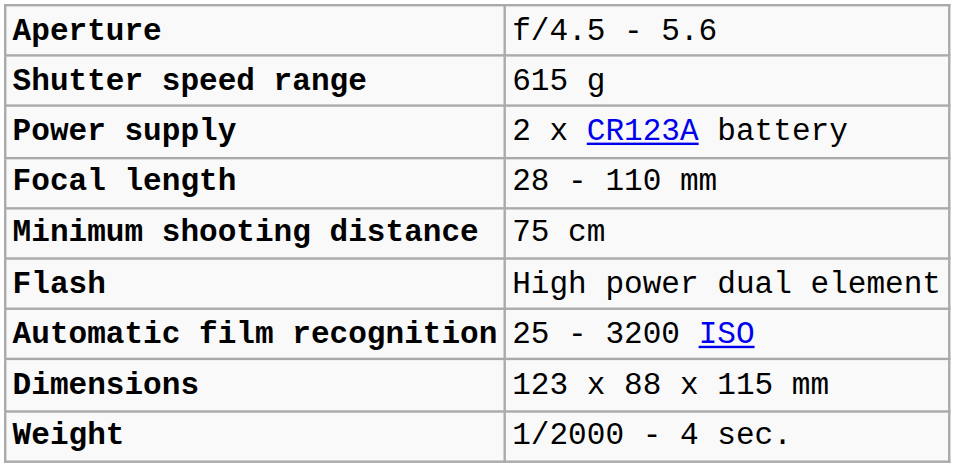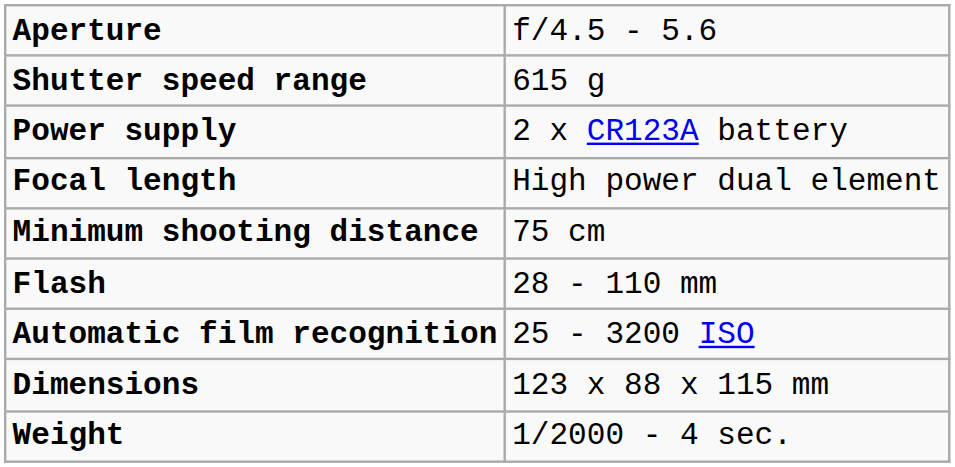Focal length | column 2: 28 - 110 mm -> High power dual element
Flash | column 2: High power dual element -> 28 - 110 mm
